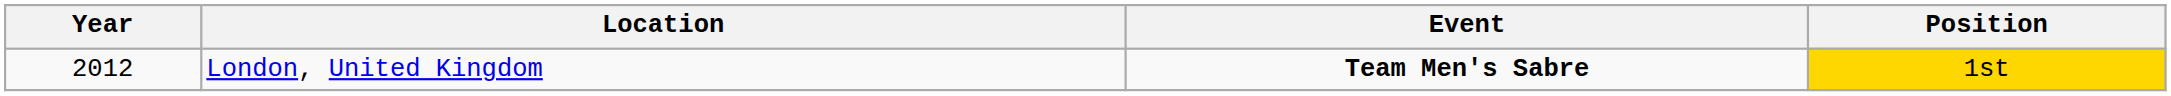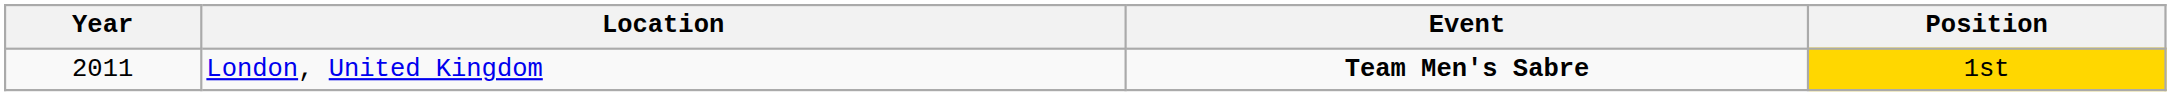London, United Kingdom | Year: 2012 -> 2011
